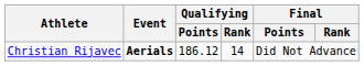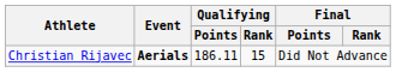Christian Rijavec | Qualifying / Points: 186.12 -> 186.11
Christian Rijavec | Qualifying / Rank: 14 -> 15
